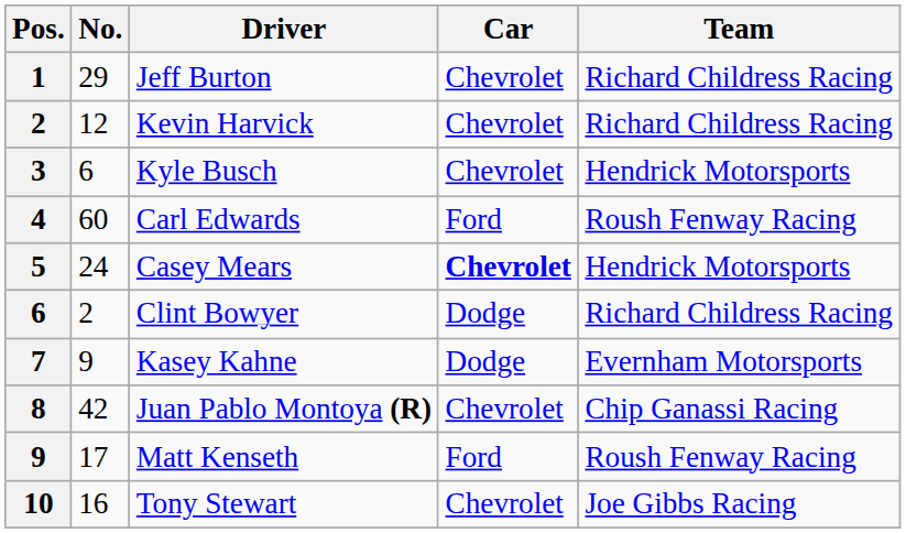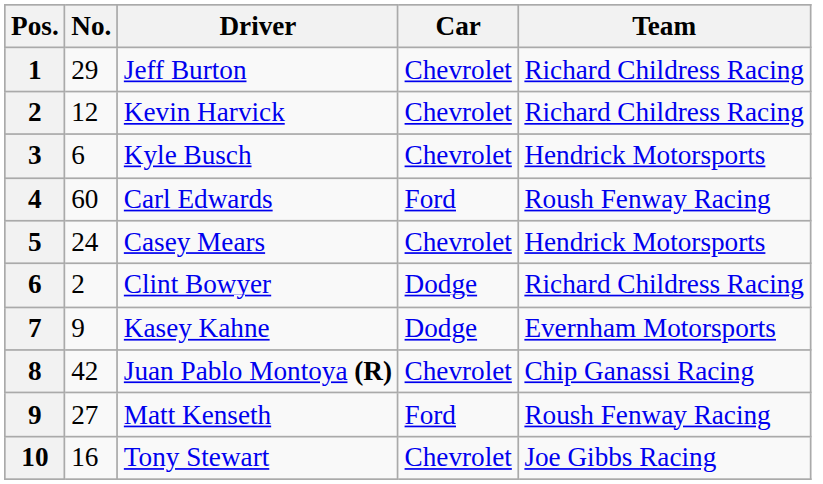Casey Mears | Car: bold -> normal
Matt Kenseth | No.: 17 -> 27
